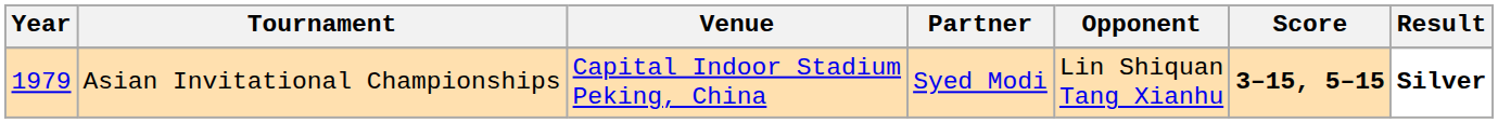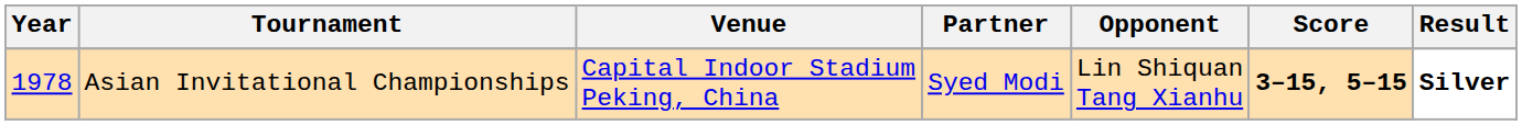Asian Invitational Championships | Year: 1979 -> 1978
